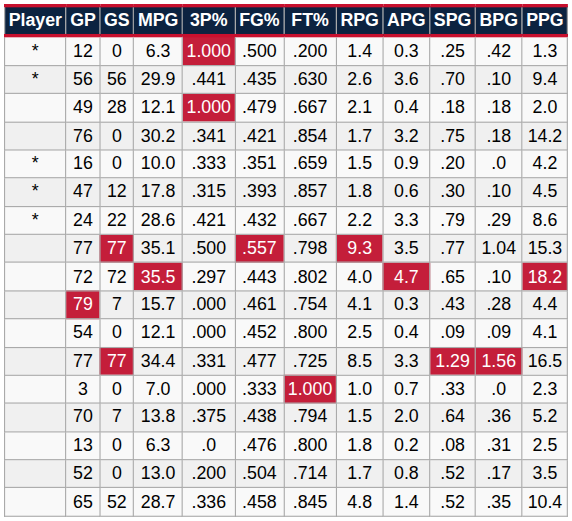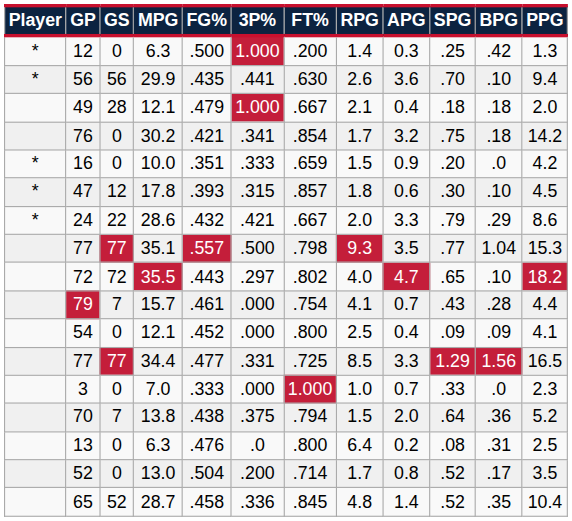columns swapped: FG% <-> 3P%
24 | RPG: 2.2 -> 2.0
79 | APG: 0.3 -> 0.7
13 | RPG: 1.8 -> 6.4
